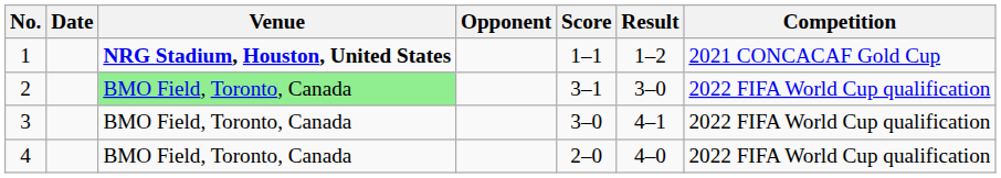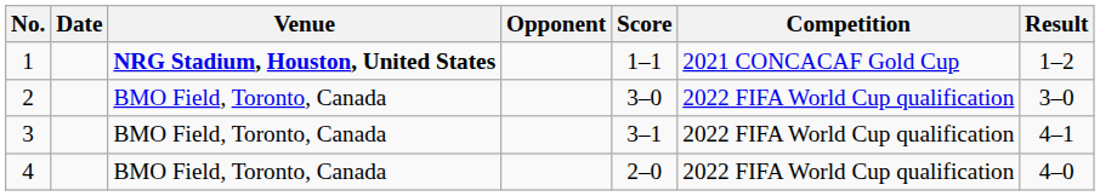columns swapped: Result <-> Competition
2 | Venue: lightgreen background -> no background
2 | Score: 3–1 -> 3–0
3 | Score: 3–0 -> 3–1
